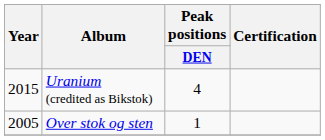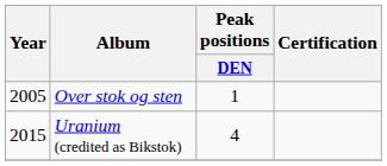rows swapped: Over stok og sten <-> Uranium (credited as Bikstok)
